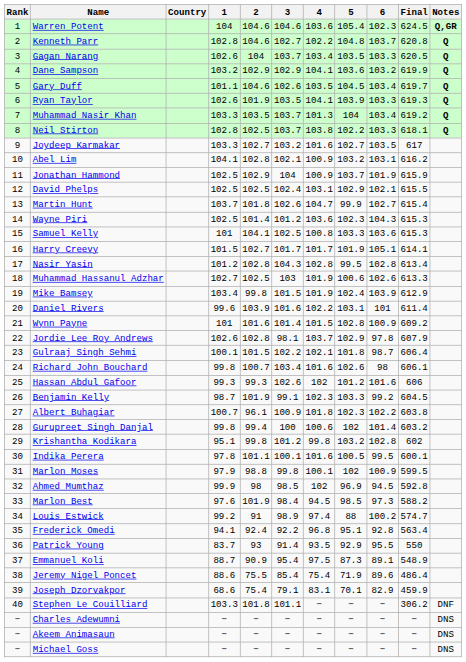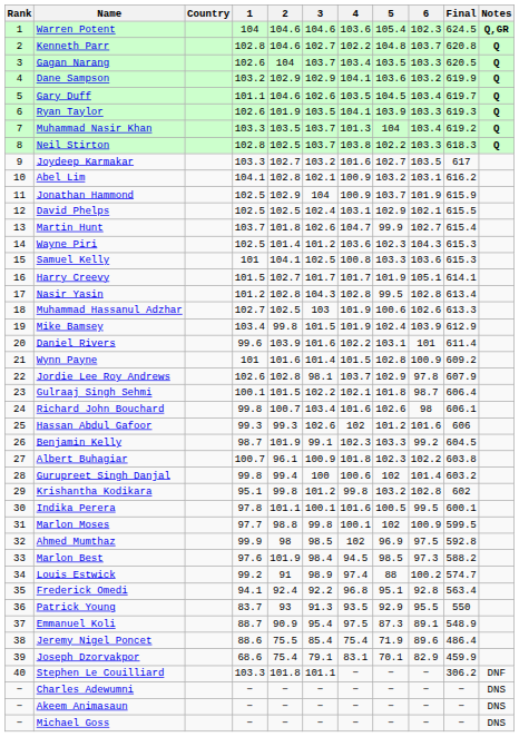Neil Stirton | Final: 618.1 -> 618.3
Marlon Moses | 1: 97.9 -> 97.7
Ahmed Mumthaz | 6: 94.5 -> 97.5
Patrick Young | 3: 91.4 -> 91.3
